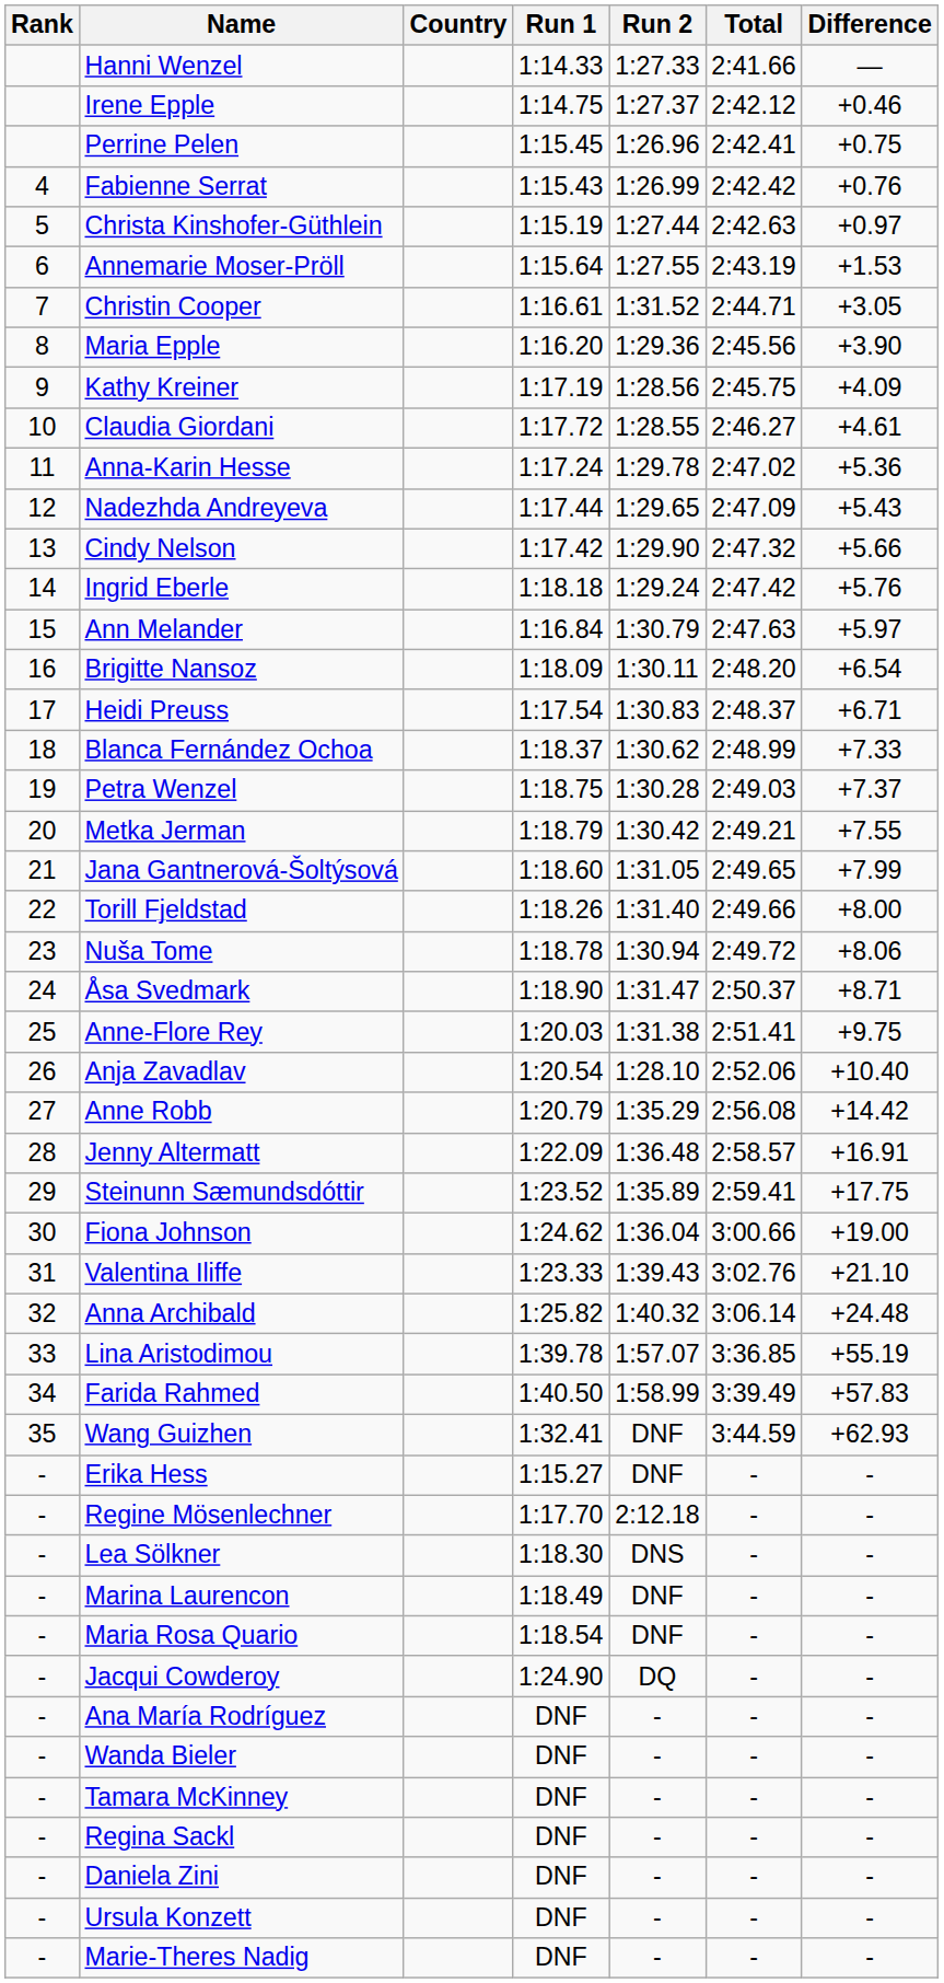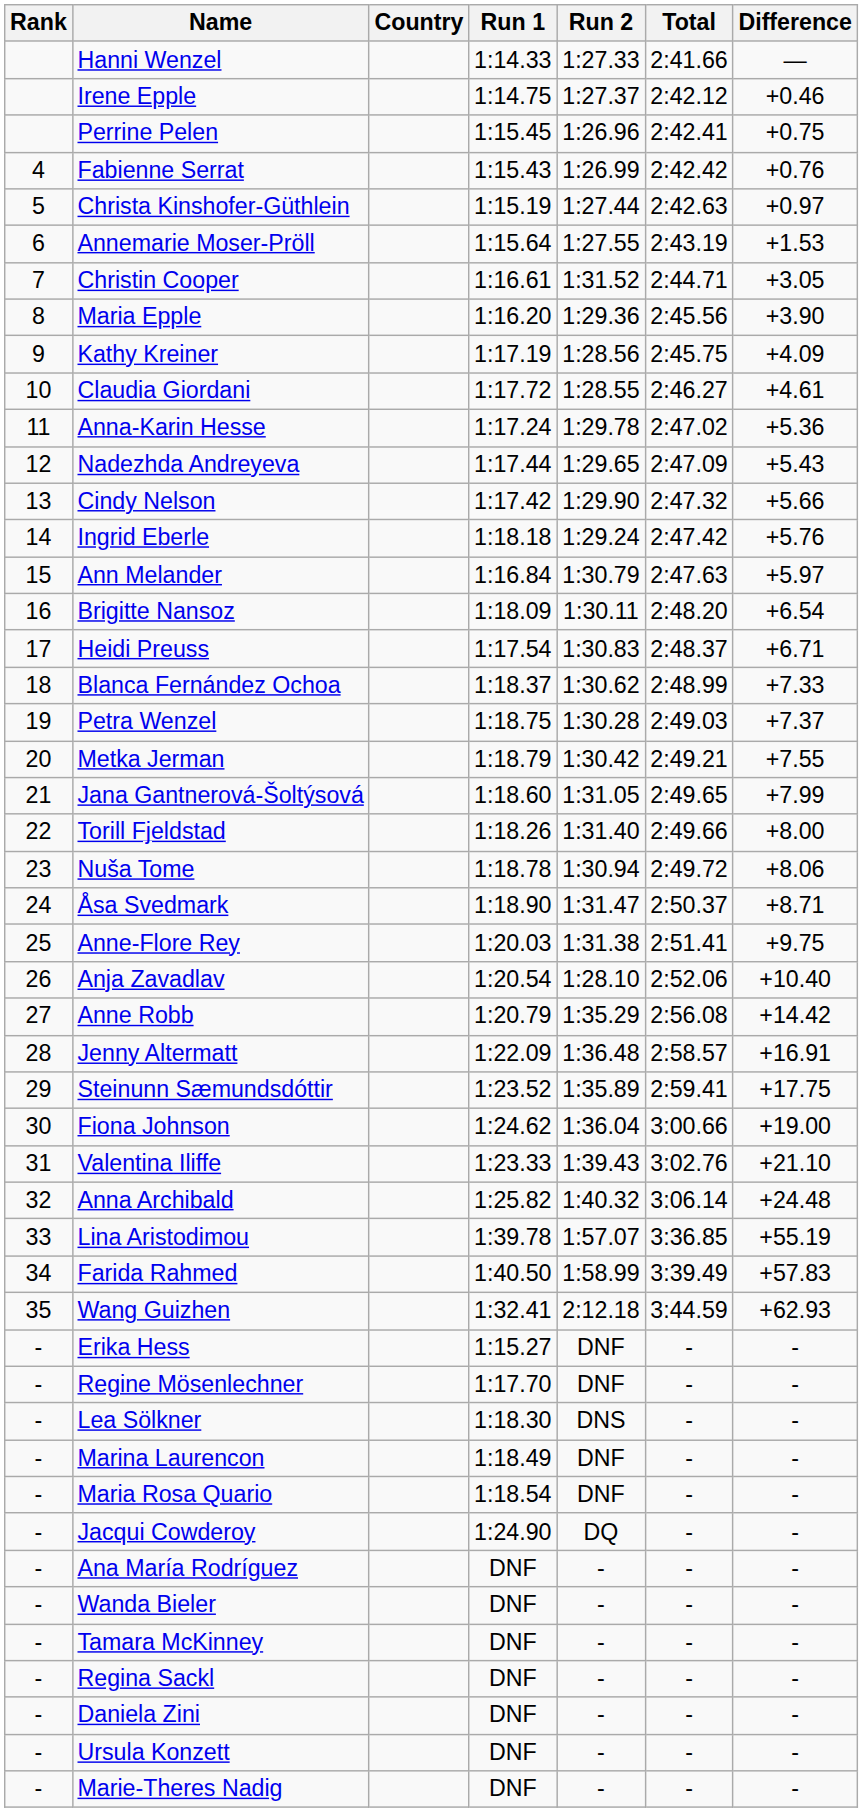Wang Guizhen | Run 2: DNF -> 2:12.18
Regine Mösenlechner | Run 2: 2:12.18 -> DNF
